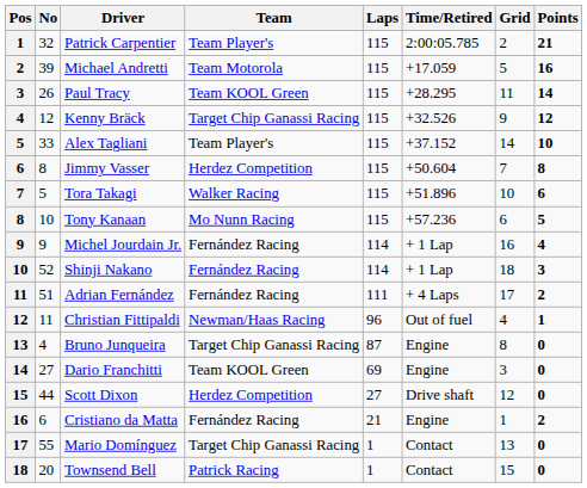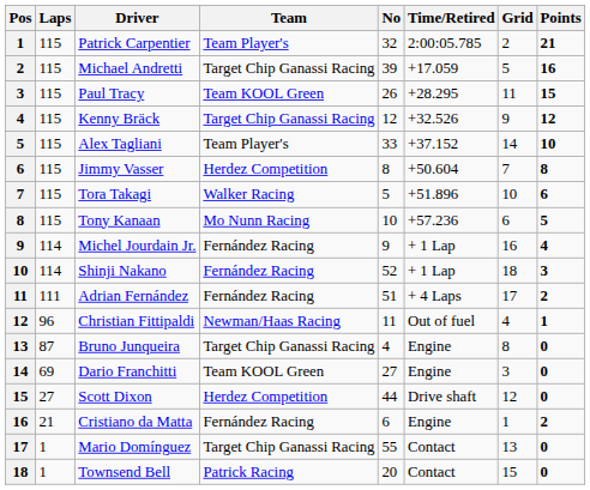columns swapped: No <-> Laps
Michael Andretti | Team: Team Motorola -> Target Chip Ganassi Racing
Paul Tracy | Points: 14 -> 15
